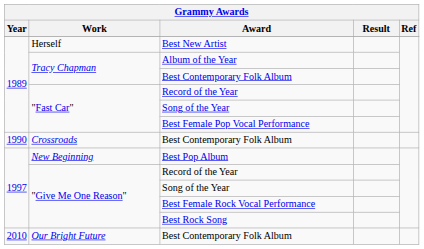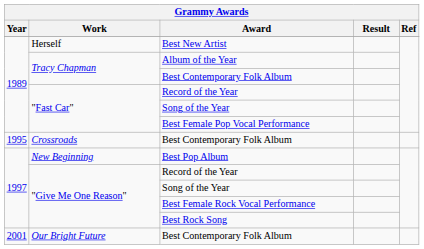Crossroads / Best Contemporary Folk Album | Year: 1990 -> 1995
Our Bright Future / Best Contemporary Folk Album | Year: 2010 -> 2001
